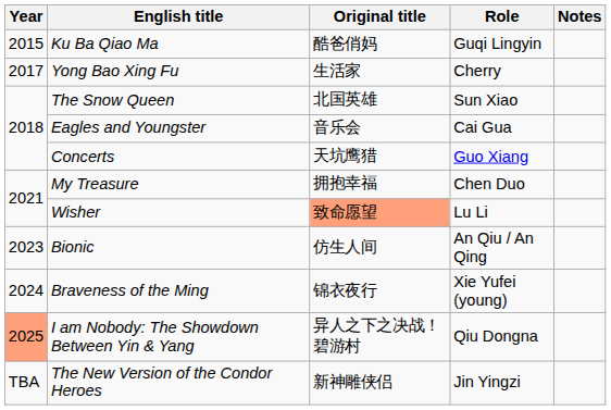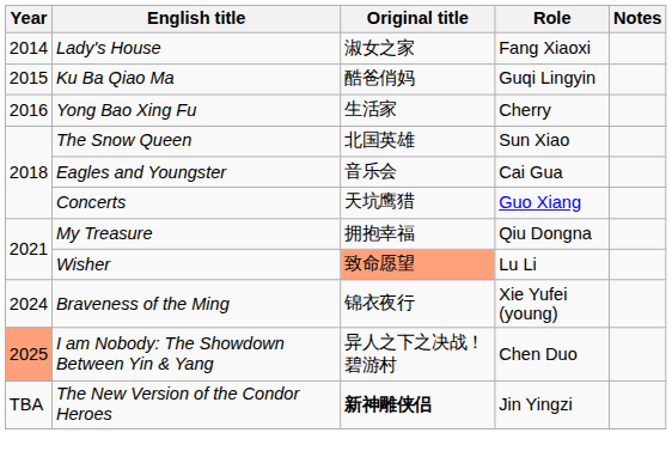+ row: 2014 | Lady's House | 淑女之家 | Fang Xiaoxi
Yong Bao Xing Fu | Year: 2017 -> 2016
My Treasure | Role: Chen Duo -> Qiu Dongna
- row: 2023 | Bionic | 仿生人间 | An Qiu / An Qing
I am Nobody: The Showdown Between Yin & Yang | Role: Qiu Dongna -> Chen Duo
The New Version of the Condor Heroes | Original title: normal -> bold
